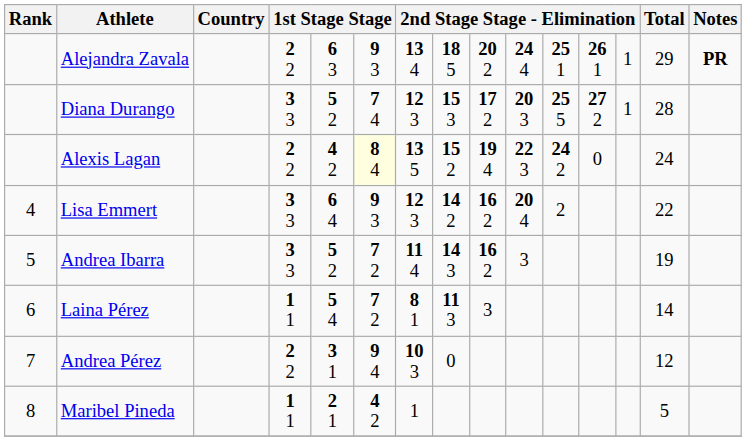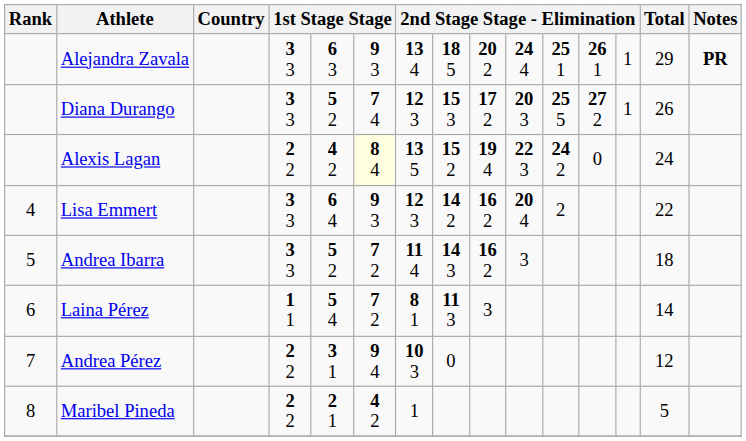Alejandra Zavala | column 4: 2 2 -> 3 3
Diana Durango | Total: 28 -> 26
Andrea Ibarra | Total: 19 -> 18
Maribel Pineda | column 4: 1 1 -> 2 2
